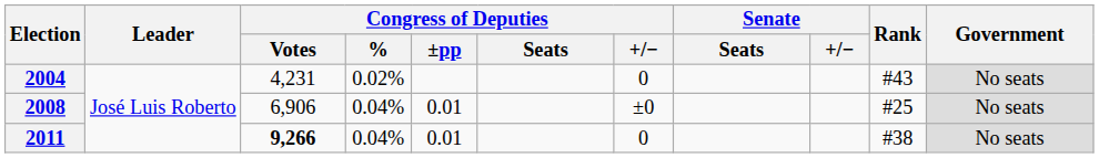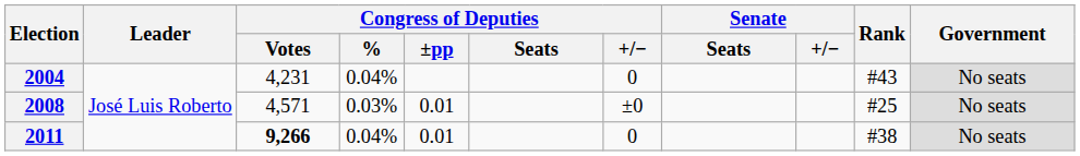2004 | Congress of Deputies / %: 0.02% -> 0.04%
2008 | Congress of Deputies / Votes: 6,906 -> 4,571
2008 | Congress of Deputies / %: 0.04% -> 0.03%
